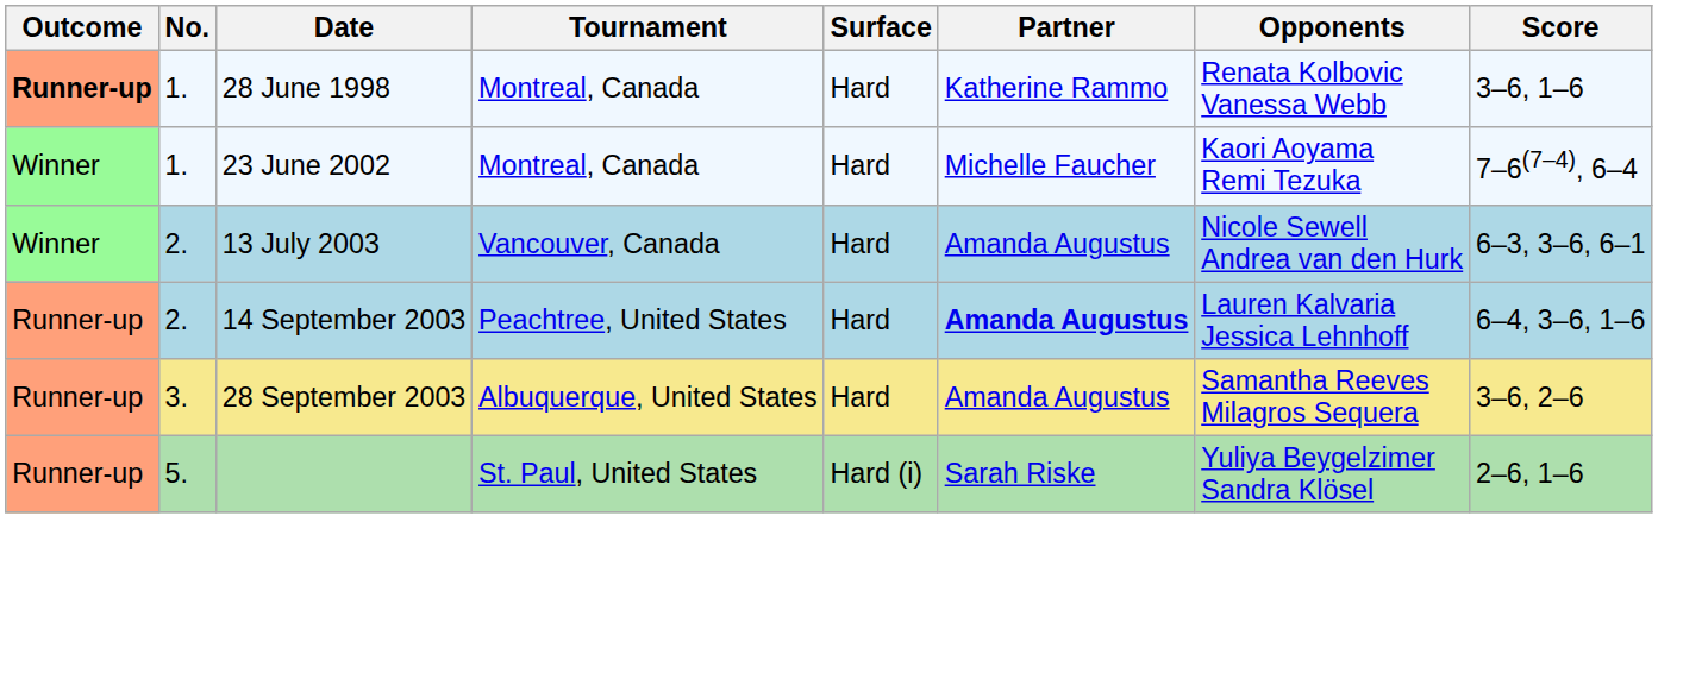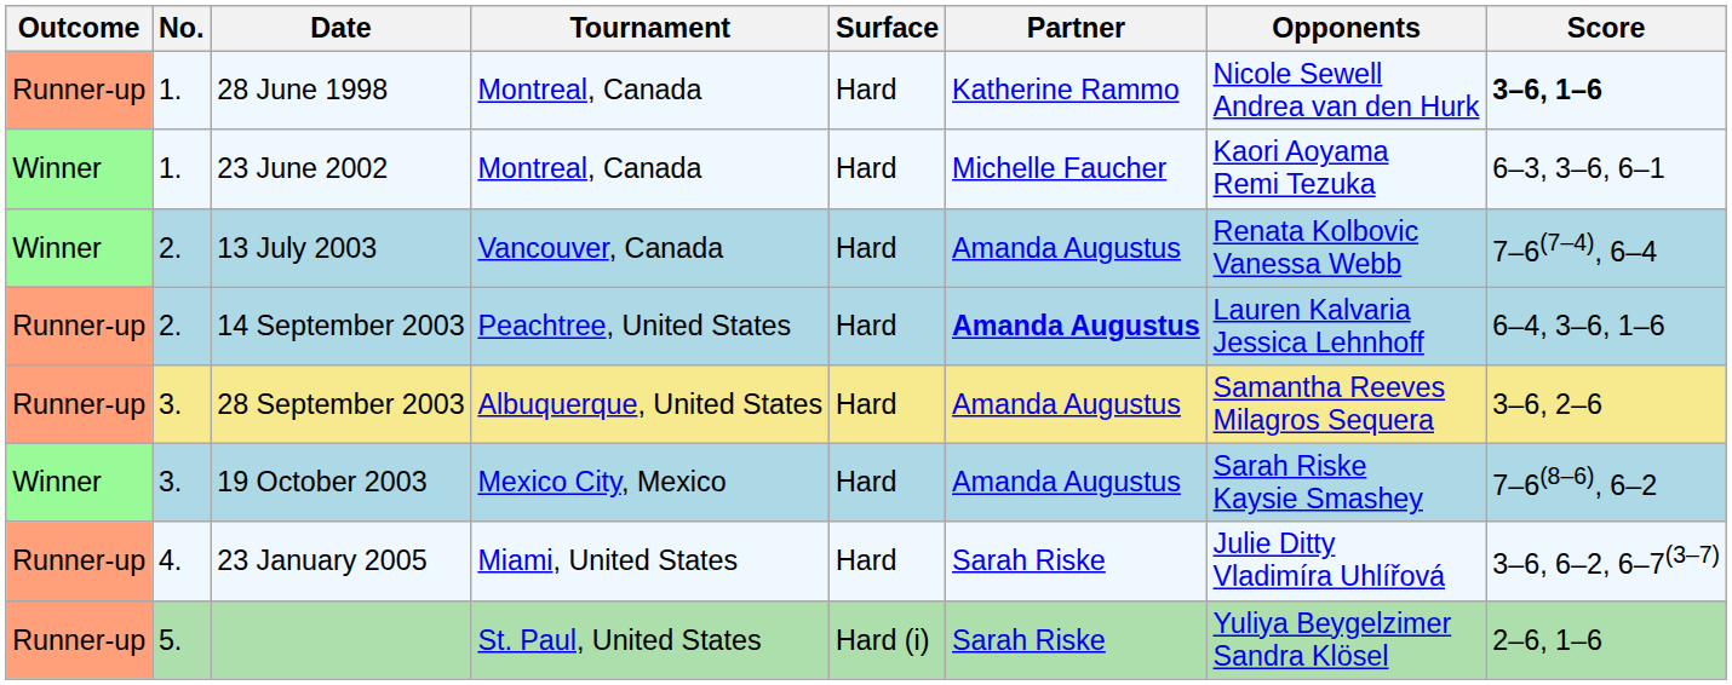28 June 1998 | Outcome: bold -> normal
28 June 1998 | Opponents: Renata Kolbovic Vanessa Webb -> Nicole Sewell Andrea van den Hurk
28 June 1998 | Score: normal -> bold
23 June 2002 | Score: 7–6(7–4), 6–4 -> 6–3, 3–6, 6–1
13 July 2003 | Opponents: Nicole Sewell Andrea van den Hurk -> Renata Kolbovic Vanessa Webb
13 July 2003 | Score: 6–3, 3–6, 6–1 -> 7–6(7–4), 6–4
+ row: Winner | 3. | 19 October 2003 | Mexico City, Mexico | Hard | Amanda Augustus | Sarah Riske Kaysie Smashey | 7–6(8–6), 6–2
+ row: Runner-up | 4. | 23 January 2005 | Miami, United States | Hard | Sarah Riske | Julie Ditty Vladimíra Uhlířová | 3–6, 6–2, 6–7(3–7)
